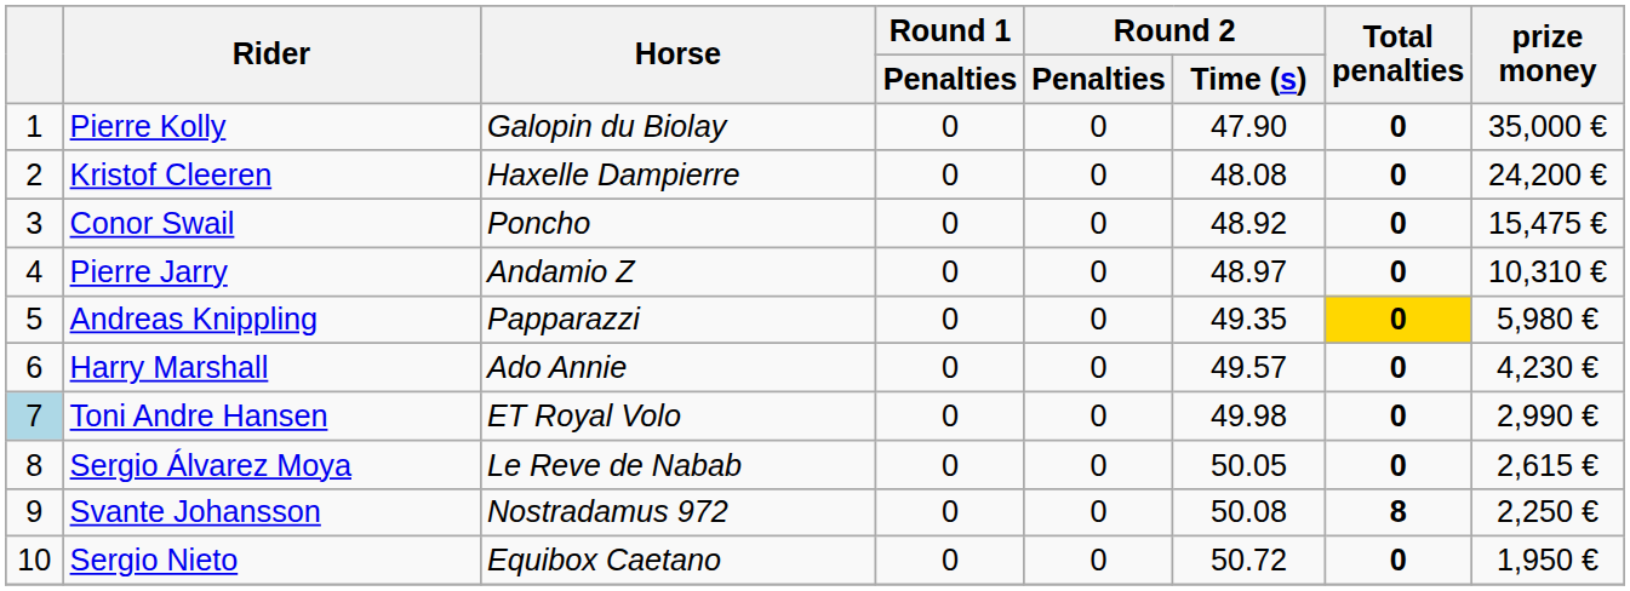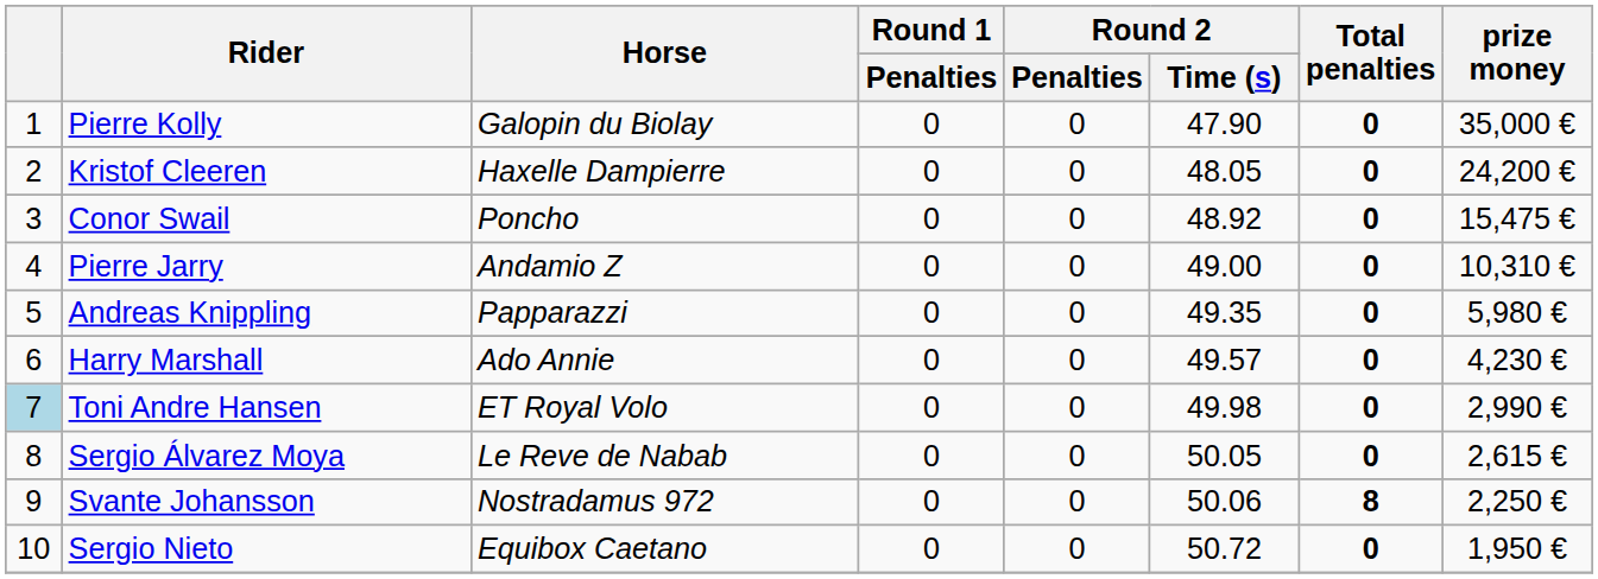Kristof Cleeren | Round 2 / Time (s): 48.08 -> 48.05
Pierre Jarry | Round 2 / Time (s): 48.97 -> 49.00
Andreas Knippling | Total penalties: gold background -> no background
Svante Johansson | Round 2 / Time (s): 50.08 -> 50.06
